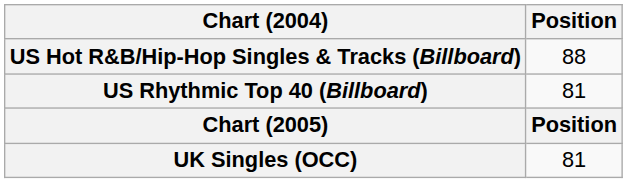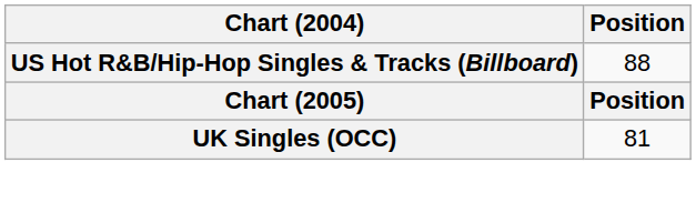- row: US Rhythmic Top 40 (Billboard) | 81
